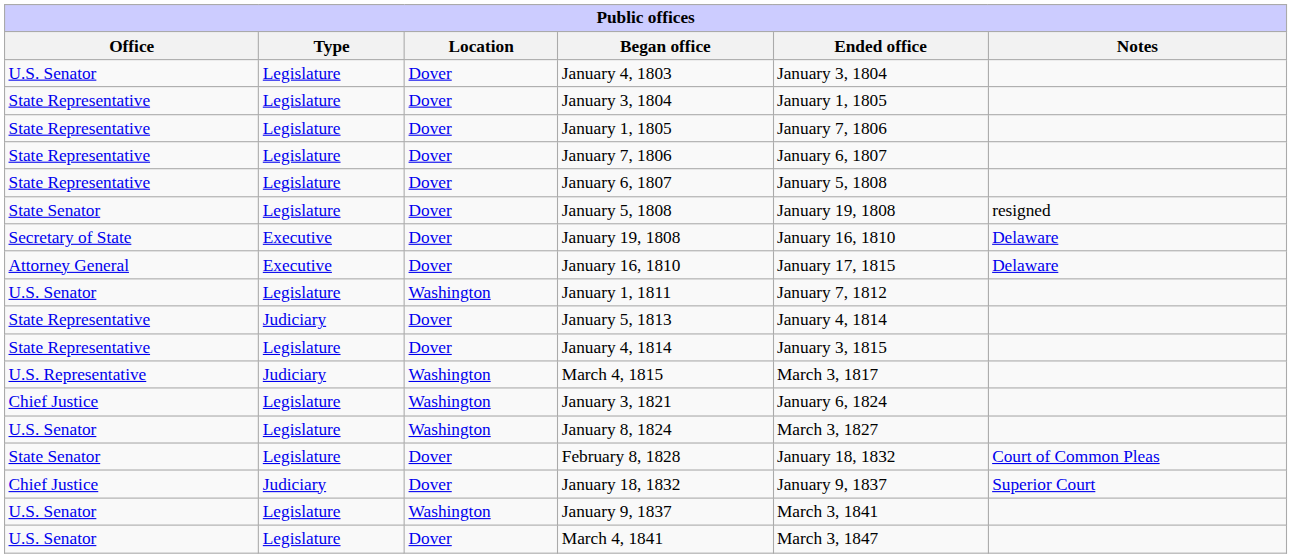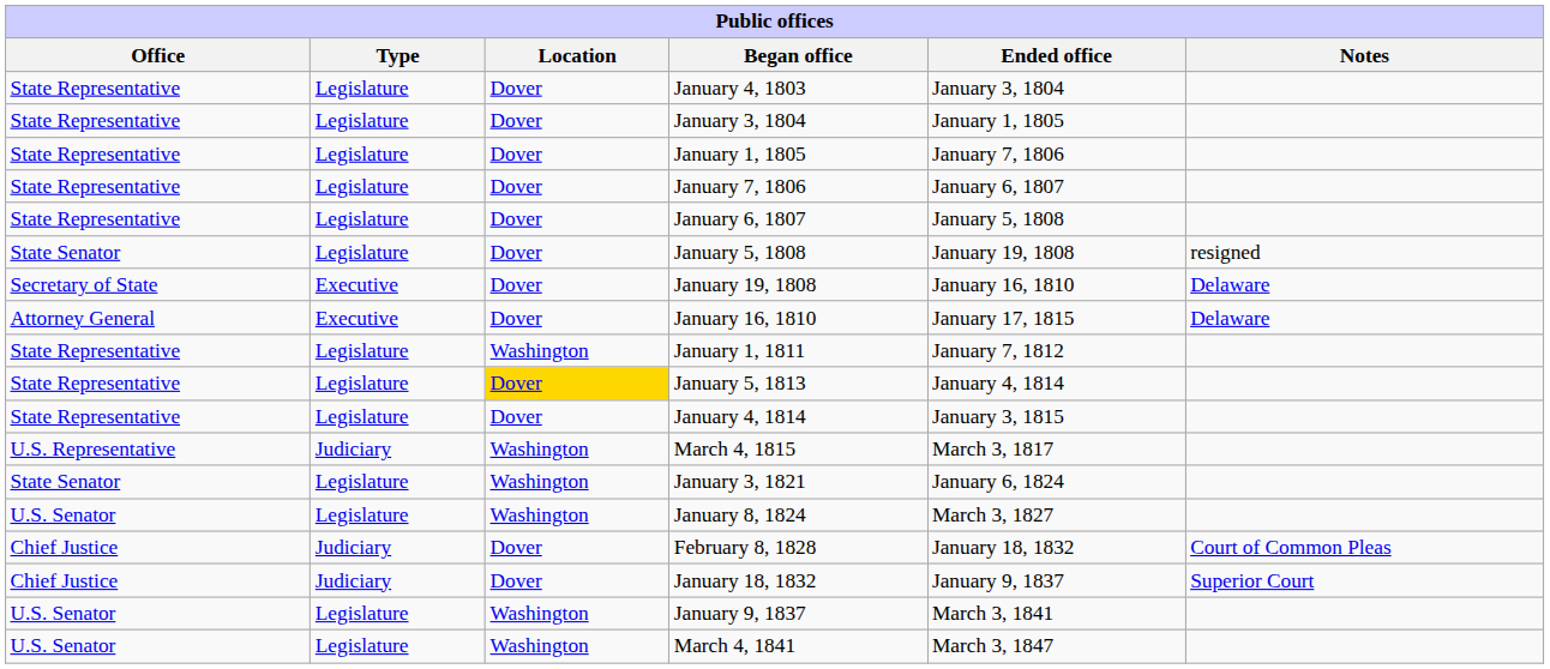January 4, 1803 | Office: U.S. Senator -> State Representative
January 1, 1811 | Office: U.S. Senator -> State Representative
January 5, 1813 | Type: Judiciary -> Legislature
January 5, 1813 | Location: no background -> gold background
January 3, 1821 | Office: Chief Justice -> State Senator
February 8, 1828 | Office: State Senator -> Chief Justice
February 8, 1828 | Type: Legislature -> Judiciary
March 4, 1841 | Location: Dover -> Washington
